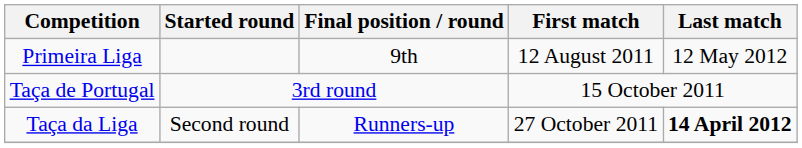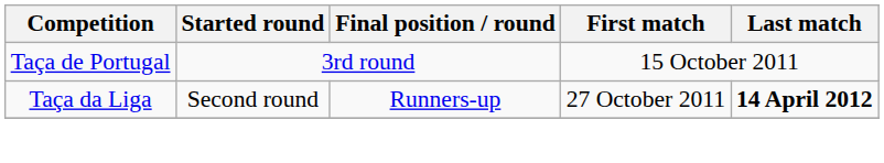- row: Primeira Liga | 9th | 12 August 2011 | 12 May 2012
